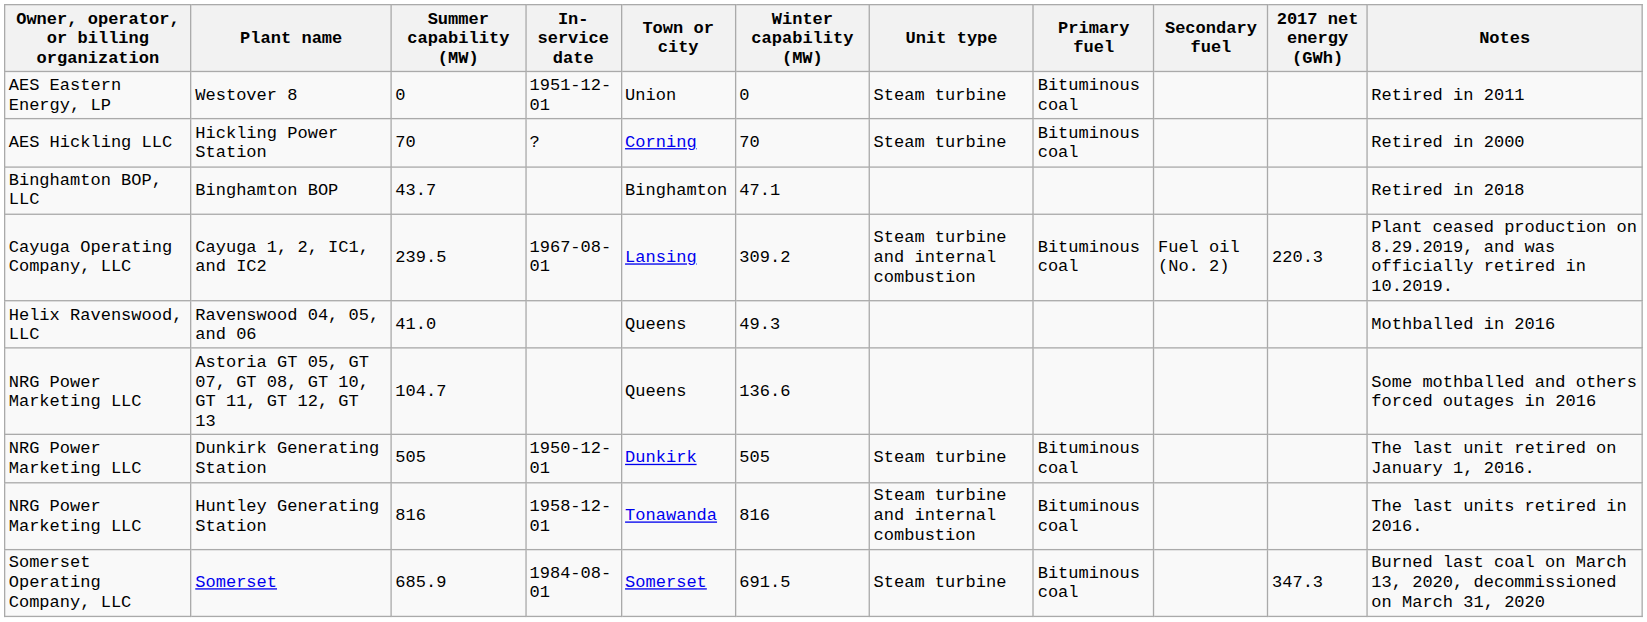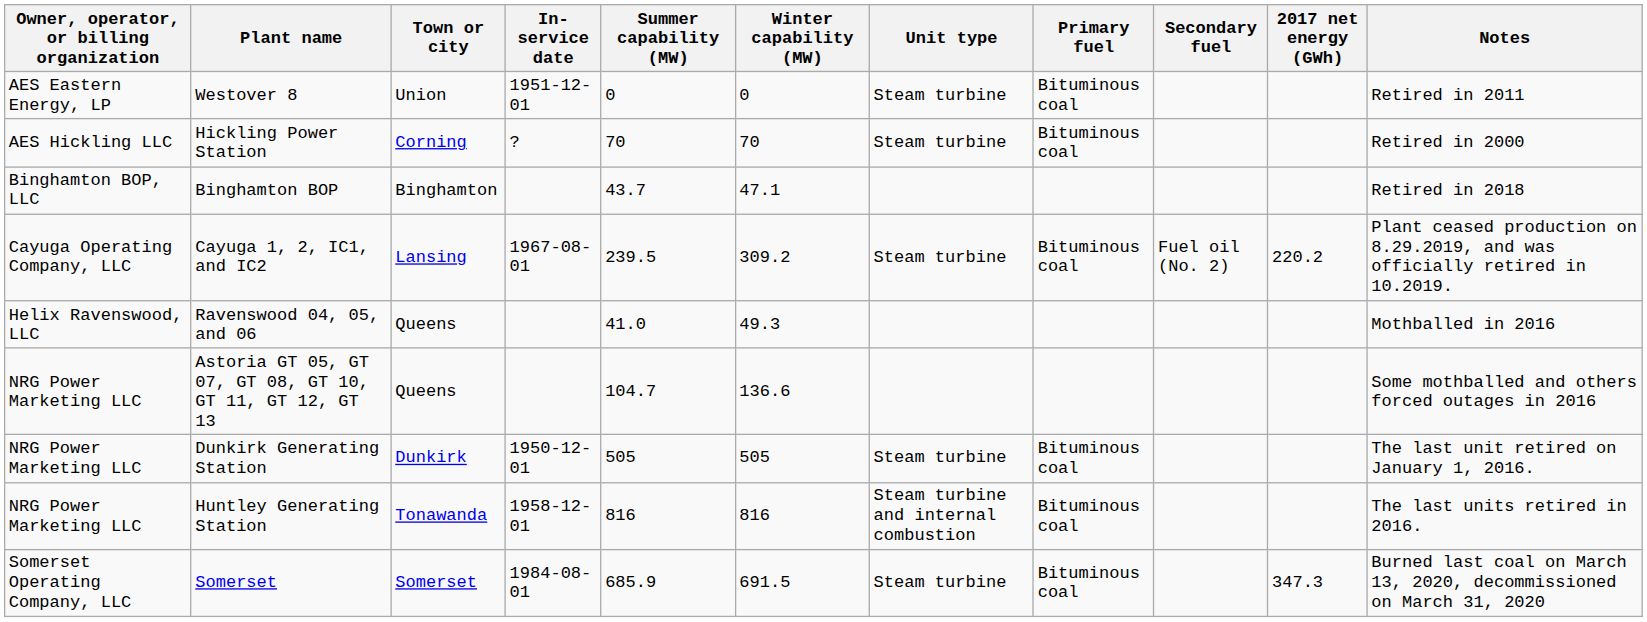columns swapped: Town or city <-> Summer capability (MW)
Cayuga 1, 2, IC1, and IC2 | Unit type: Steam turbine and internal combustion -> Steam turbine
Cayuga 1, 2, IC1, and IC2 | 2017 net energy (GWh): 220.3 -> 220.2
